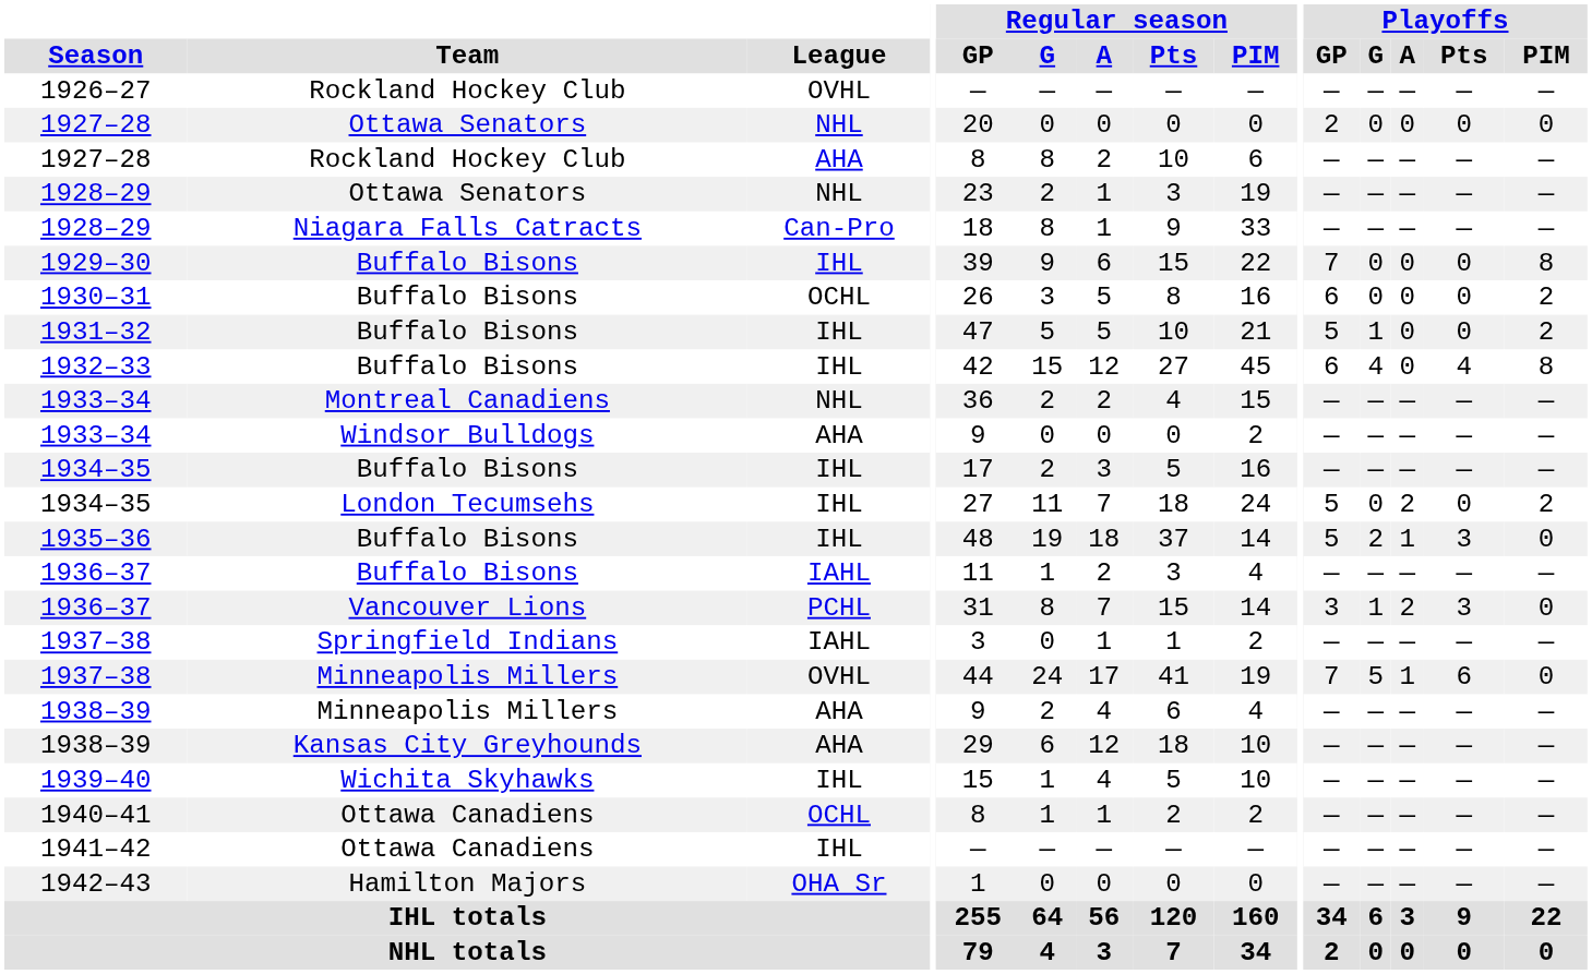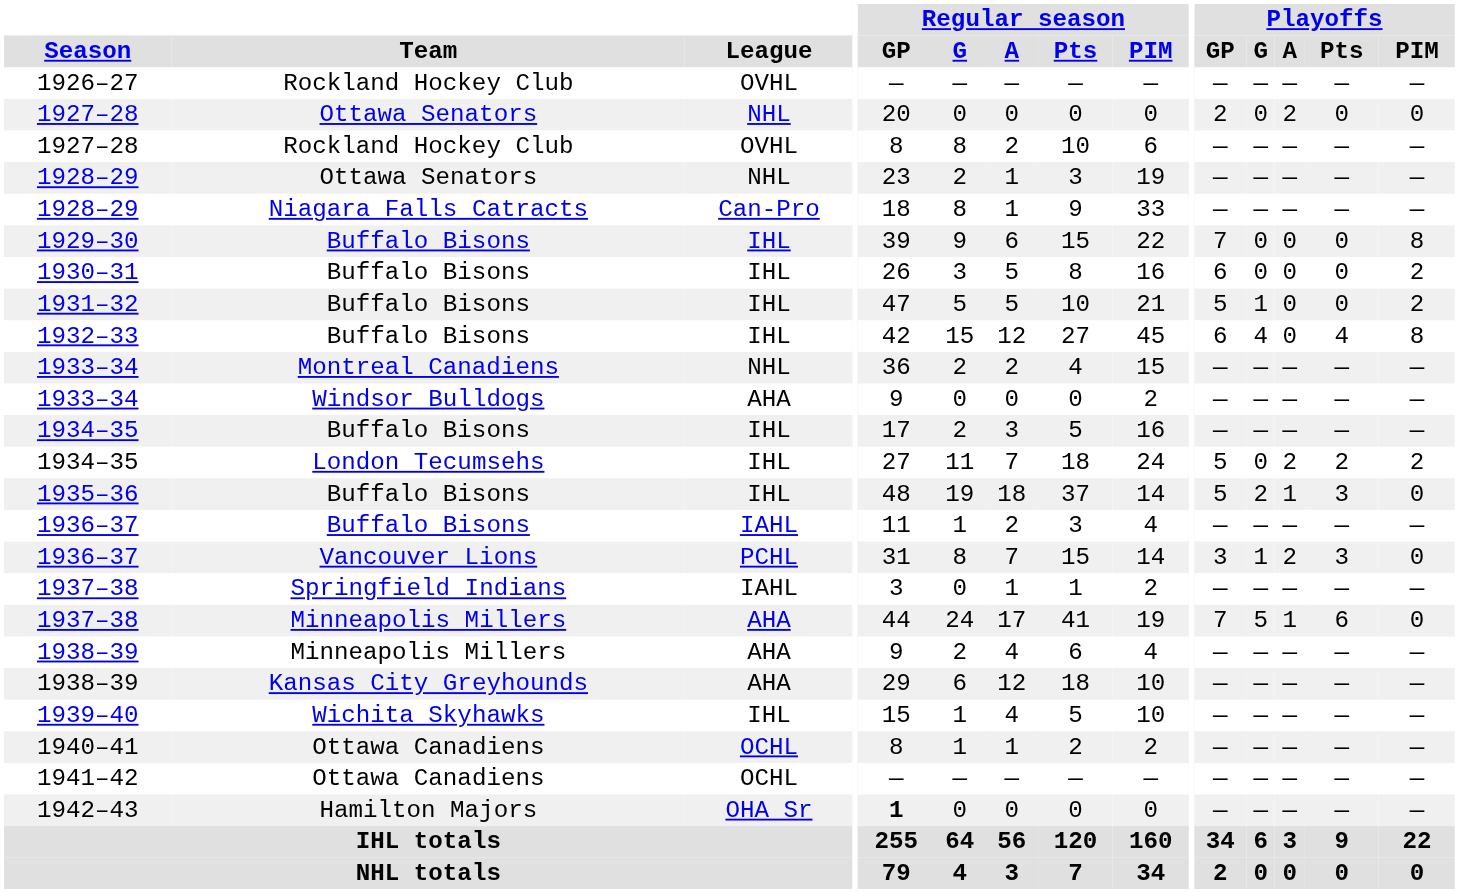1927–28 / Ottawa Senators | Playoffs / A: 0 -> 2
1927–28 / Rockland Hockey Club | League: AHA -> OVHL
1930–31 | League: OCHL -> IHL
1934–35 / London Tecumsehs | Playoffs / Pts: 0 -> 2
1937–38 / Minneapolis Millers | League: OVHL -> AHA
1941–42 | League: IHL -> OCHL
1942–43 | Regular season / GP: normal -> bold
